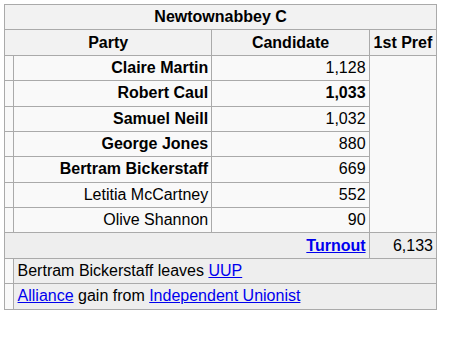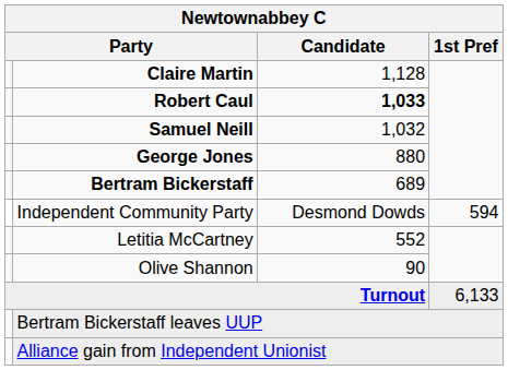Bertram Bickerstaff | Candidate: 669 -> 689
+ row: Independent Community Party | Desmond Dowds | 594
